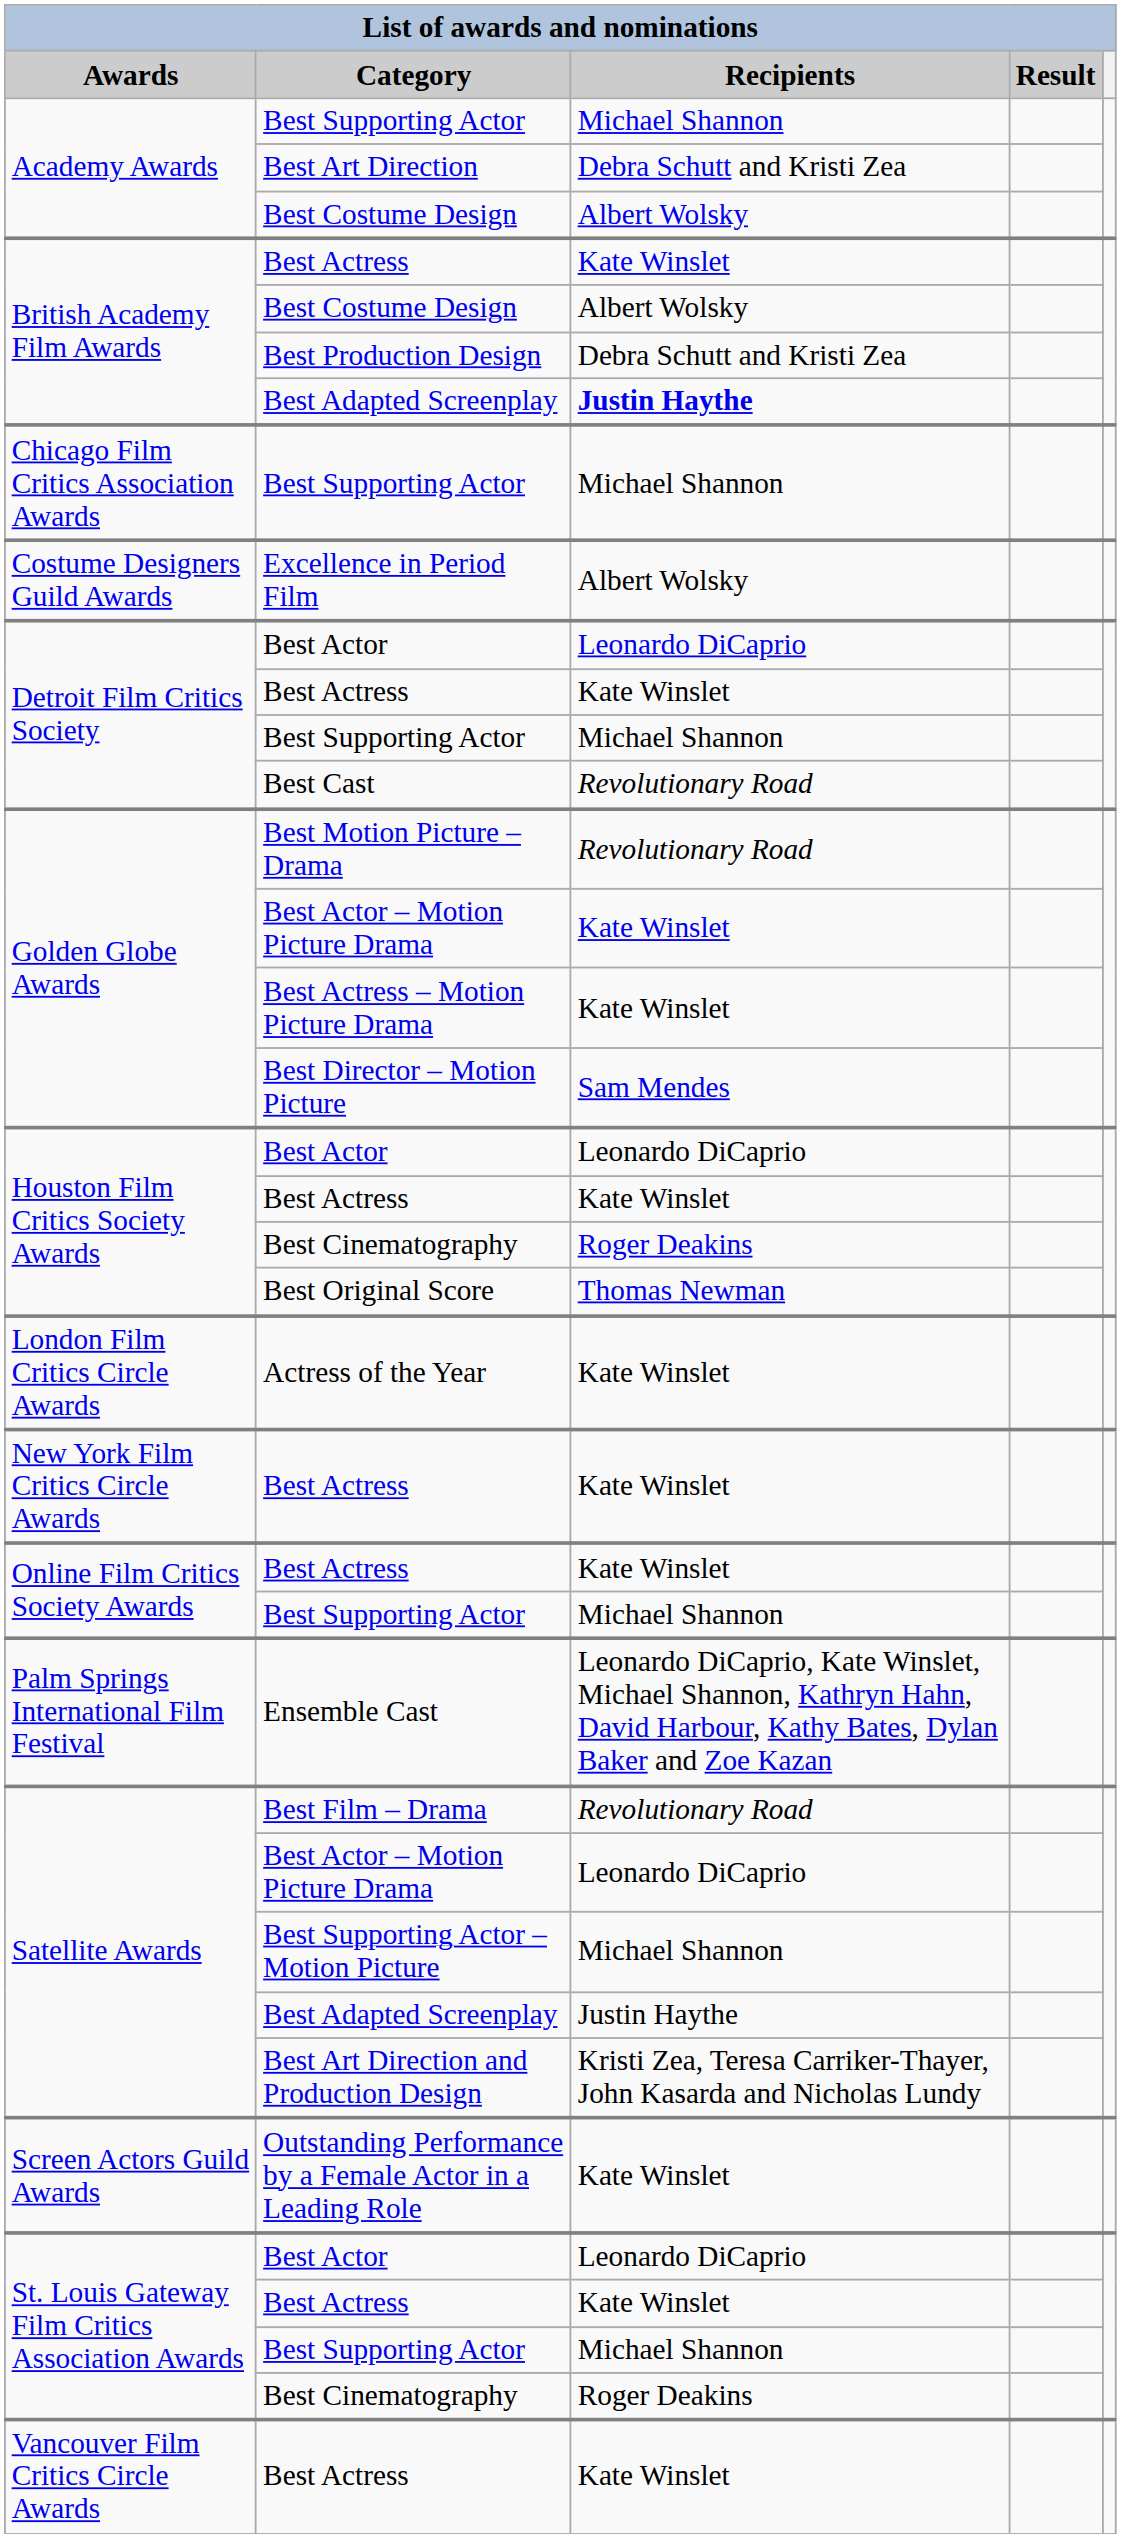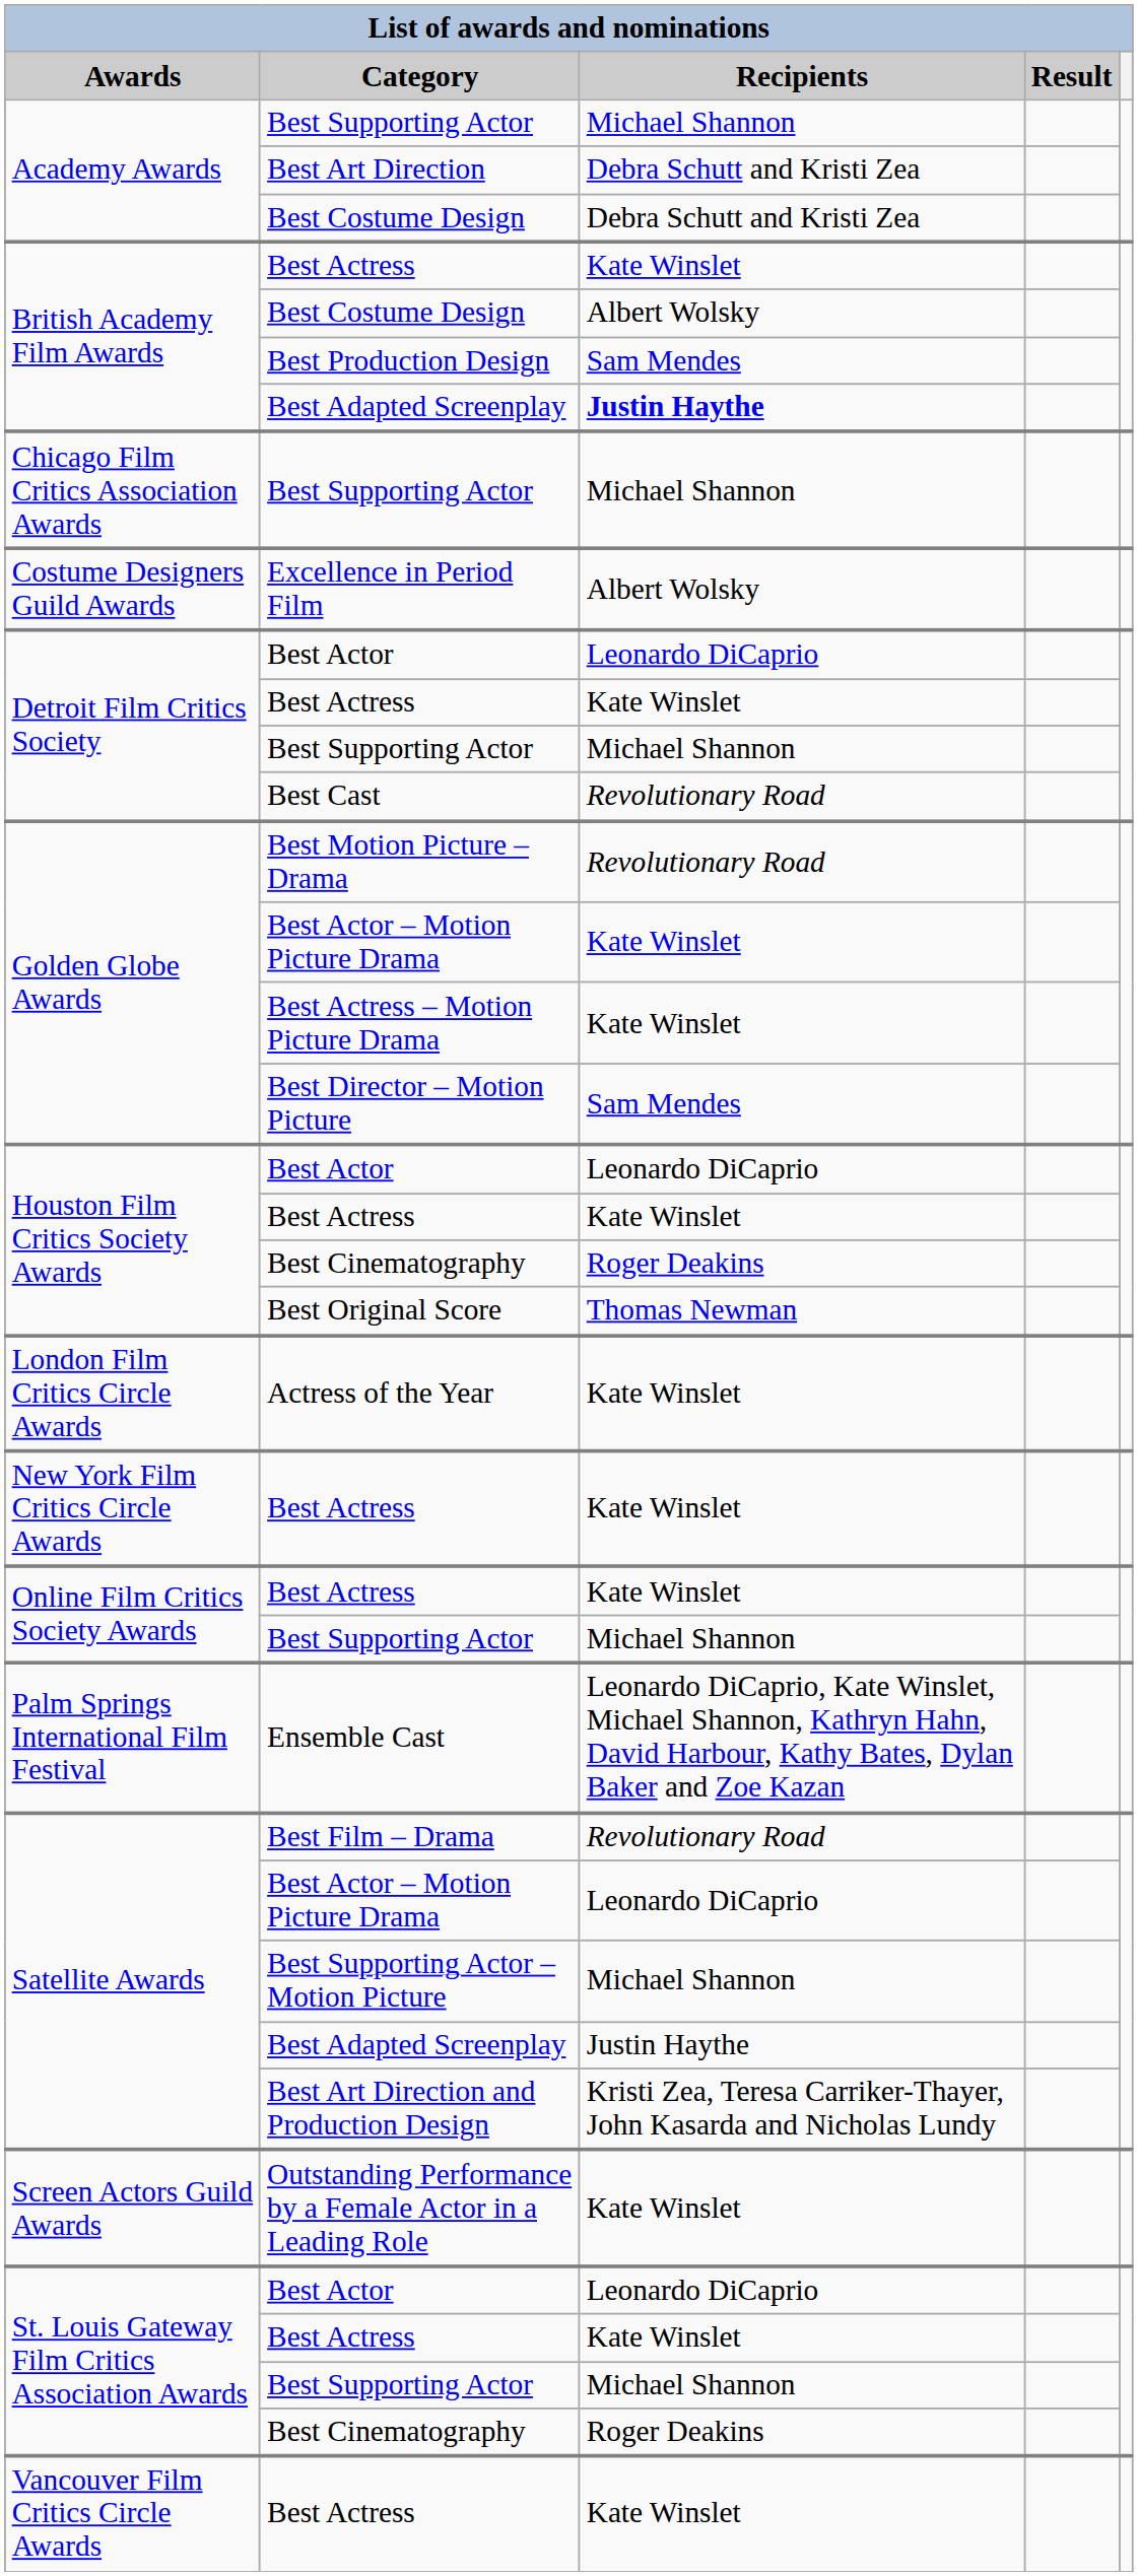Academy Awards / Best Costume Design | Recipients: Albert Wolsky -> Debra Schutt and Kristi Zea
Best Production Design | Recipients: Debra Schutt and Kristi Zea -> Sam Mendes
